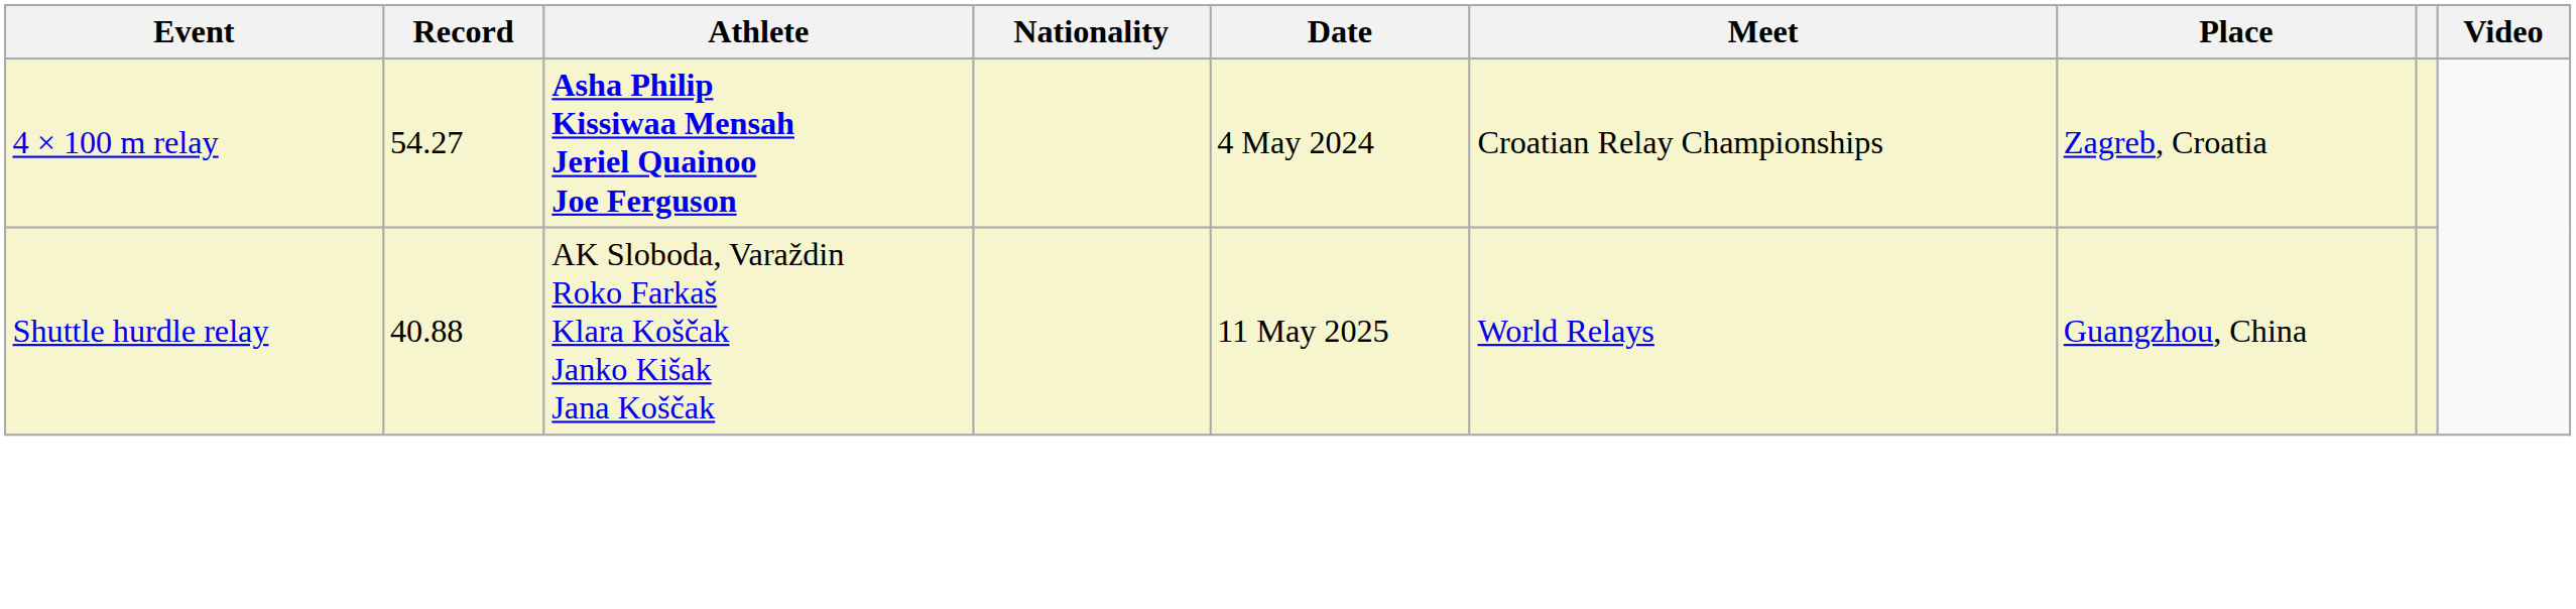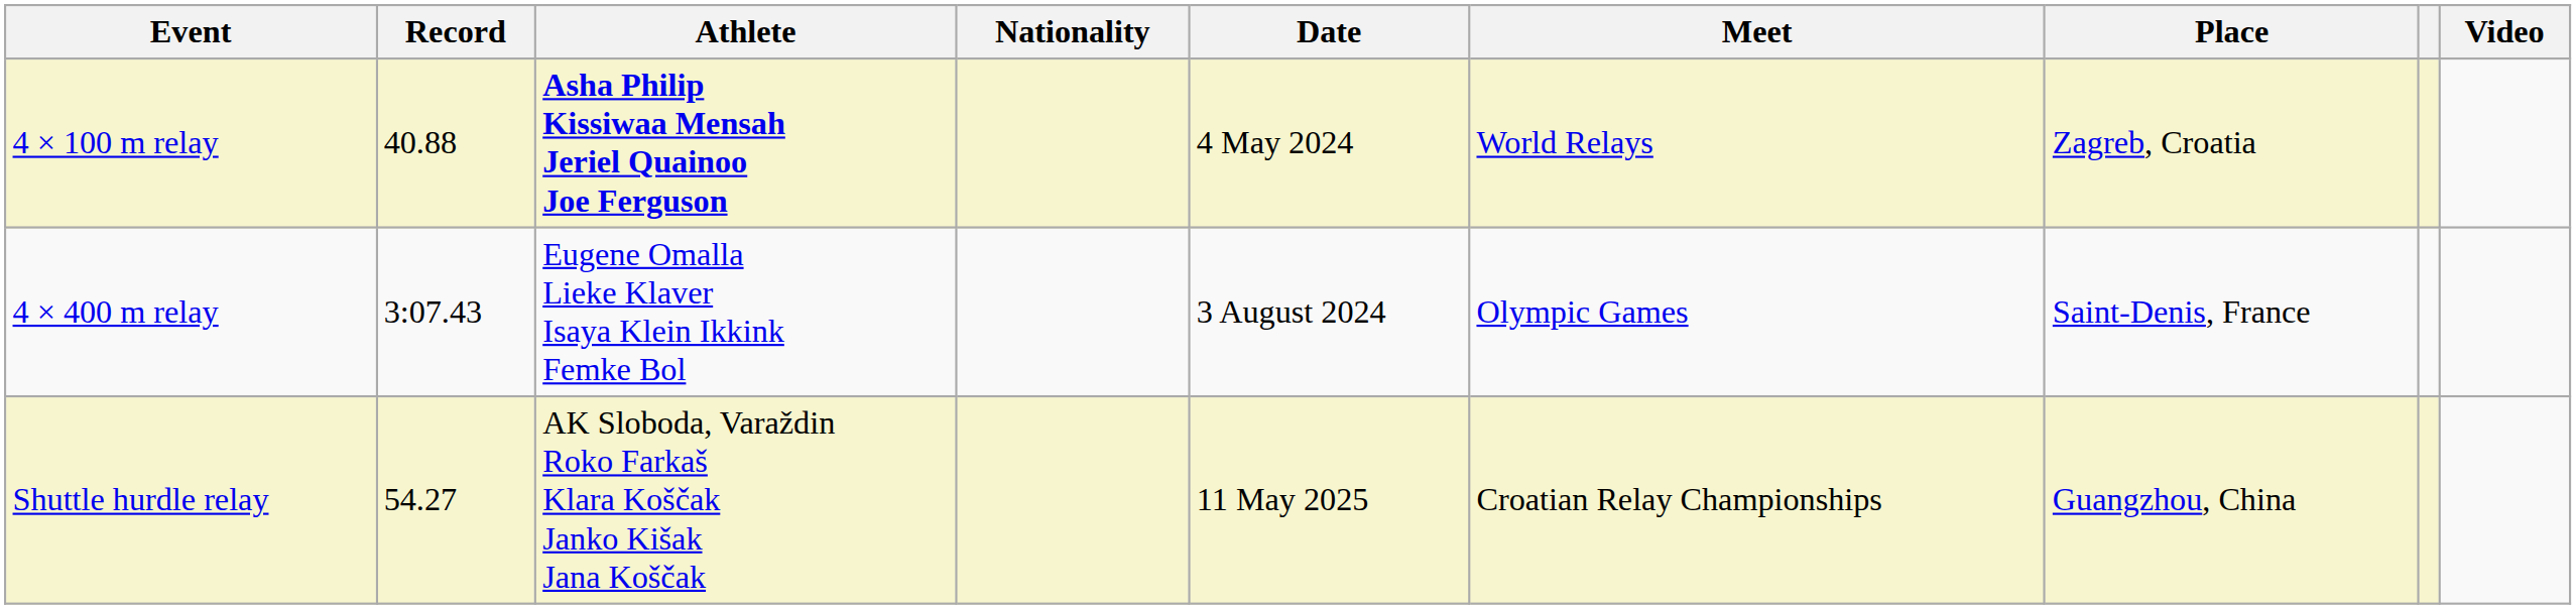4 × 100 m relay | Record: 54.27 -> 40.88
4 × 100 m relay | Meet: Croatian Relay Championships -> World Relays
+ row: 4 × 400 m relay | 3:07.43 | Eugene Omalla Lieke Klaver Isaya Klein Ikkink Femke Bol | 3 August 2024 | Olympic Games | Saint-Denis, France
Shuttle hurdle relay | Record: 40.88 -> 54.27
Shuttle hurdle relay | Meet: World Relays -> Croatian Relay Championships
